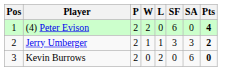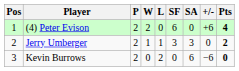+ column: +/- | +6 | 0 | −6
